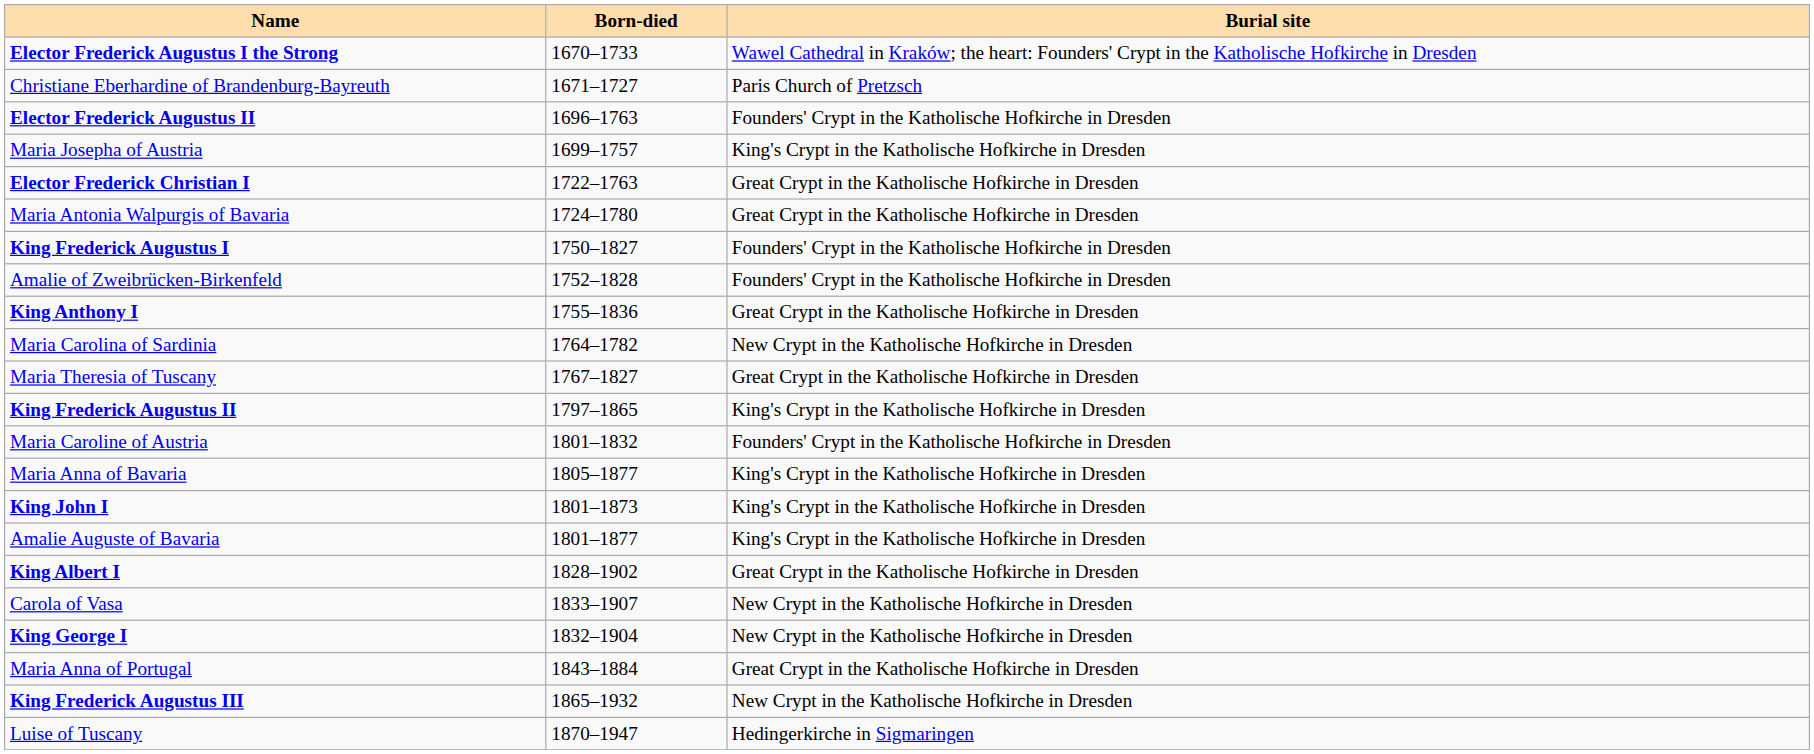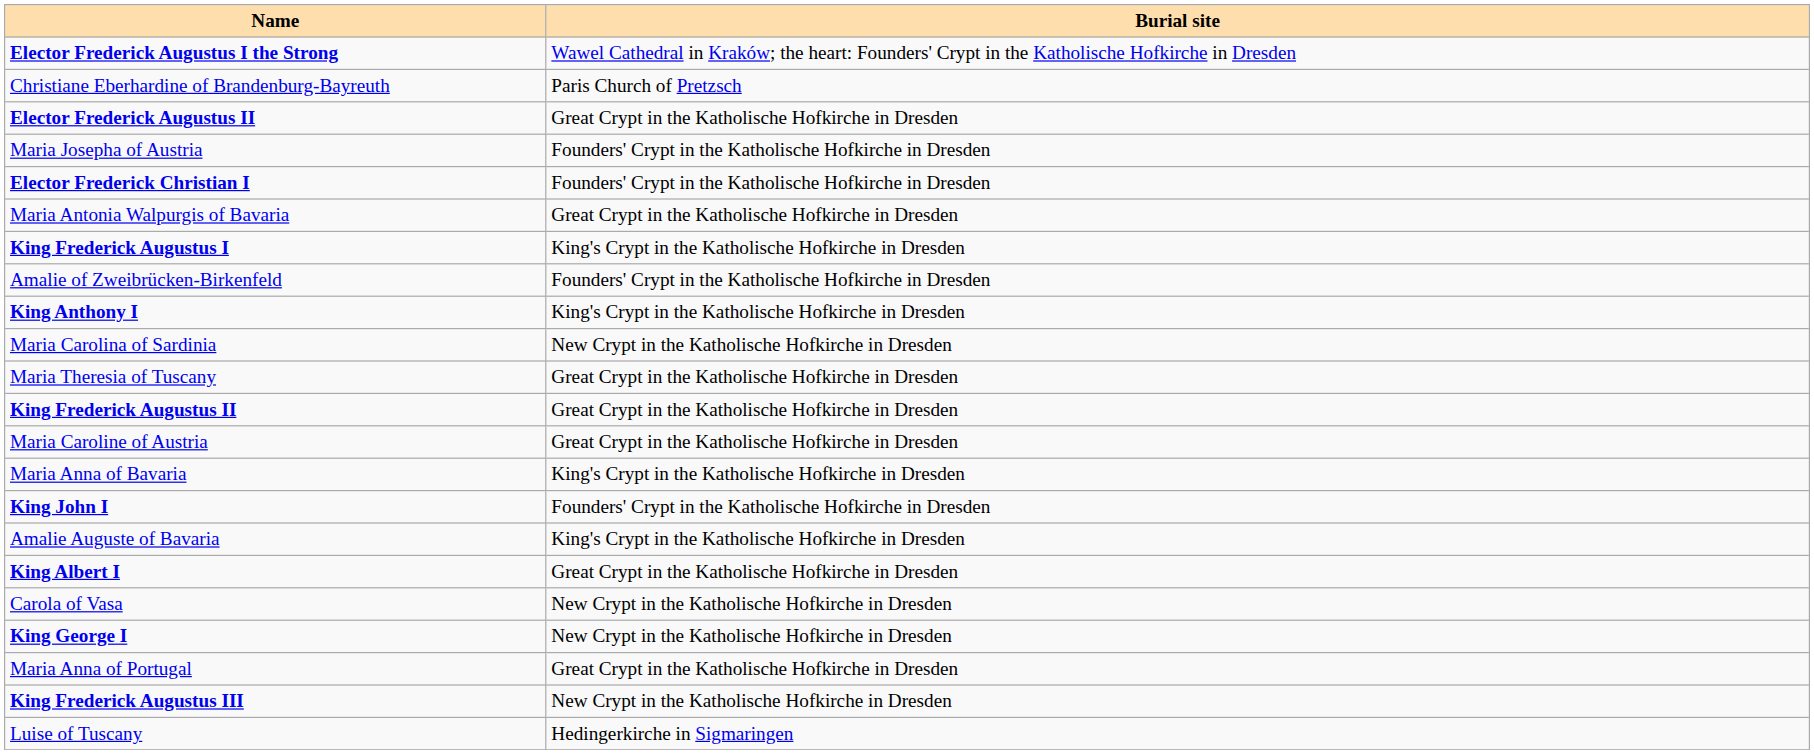- column: Born-died | 1670–1733 | 1671–1727 | 1696–1763 | 1699–1757 | 1722–1763 | 1724–1780 | 1750–1827 | 1752–1828 | 1755–1836 | 1764–1782 | 1767–1827 | 1797–1865 | 1801–1832 | 1805–1877 | 1801–1873 | 1801–1877 | 1828–1902 | 1833–1907 | 1832–1904 | 1843–1884 | 1865–1932 | 1870–1947
Elector Frederick Augustus II | Burial site: Founders' Crypt in the Katholische Hofkirche in Dresden -> Great Crypt in the Katholische Hofkirche in Dresden
Maria Josepha of Austria | Burial site: King's Crypt in the Katholische Hofkirche in Dresden -> Founders' Crypt in the Katholische Hofkirche in Dresden
Elector Frederick Christian I | Burial site: Great Crypt in the Katholische Hofkirche in Dresden -> Founders' Crypt in the Katholische Hofkirche in Dresden
King Frederick Augustus I | Burial site: Founders' Crypt in the Katholische Hofkirche in Dresden -> King's Crypt in the Katholische Hofkirche in Dresden
King Anthony I | Burial site: Great Crypt in the Katholische Hofkirche in Dresden -> King's Crypt in the Katholische Hofkirche in Dresden
King Frederick Augustus II | Burial site: King's Crypt in the Katholische Hofkirche in Dresden -> Great Crypt in the Katholische Hofkirche in Dresden
Maria Caroline of Austria | Burial site: Founders' Crypt in the Katholische Hofkirche in Dresden -> Great Crypt in the Katholische Hofkirche in Dresden
King John I | Burial site: King's Crypt in the Katholische Hofkirche in Dresden -> Founders' Crypt in the Katholische Hofkirche in Dresden
